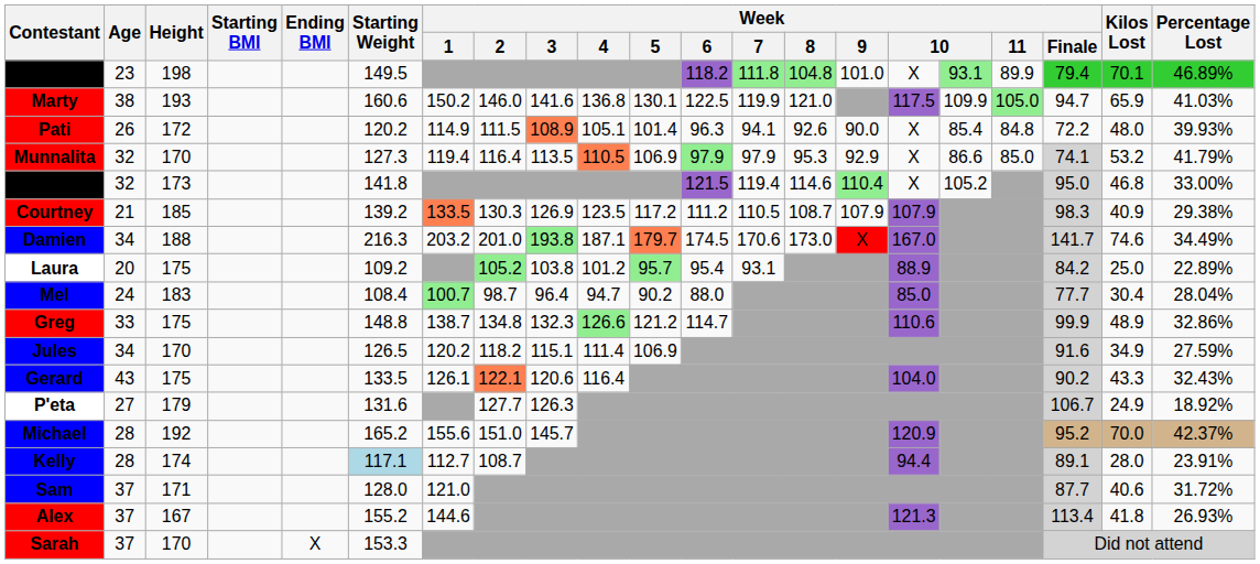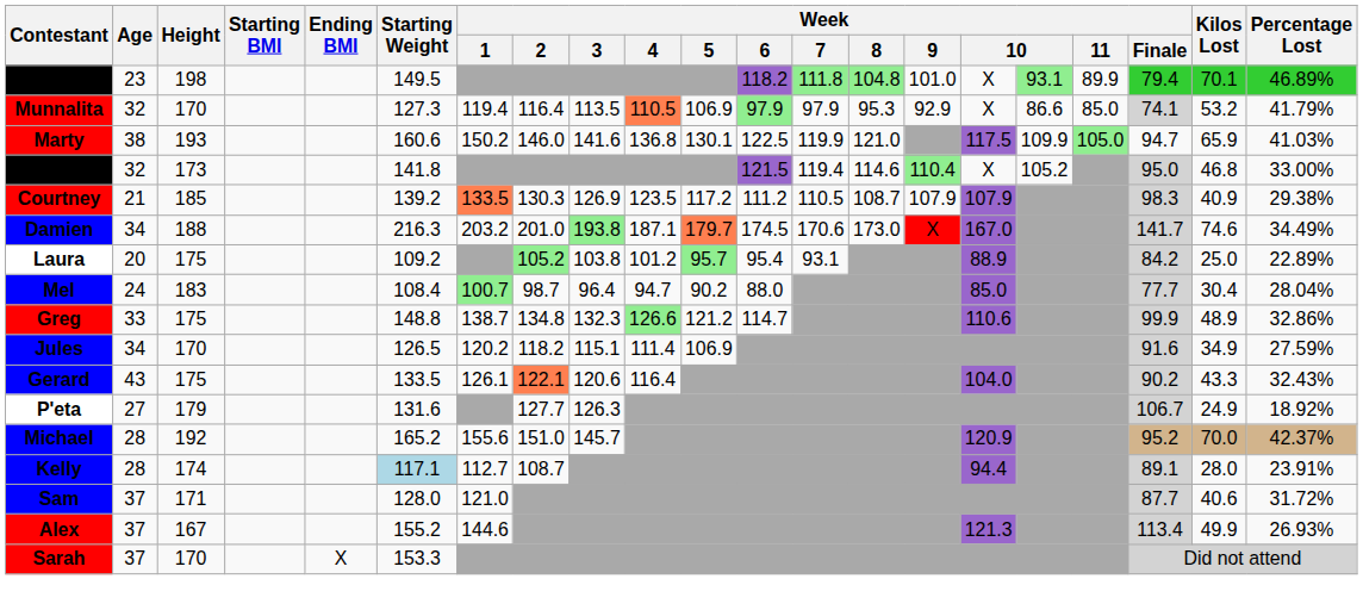rows swapped: Marty <-> Munnalita
- row: Pati | 26 | 172 | 120.2 | 114.9 | 111.5 | 108.9 | 105.1 | 101.4 | 96.3 | 94.1 | 92.6 | 90.0 | X | 85.4 | 84.8 | 72.2 | 48.0 | 39.93%
Alex | Kilos Lost: 41.8 -> 49.9
